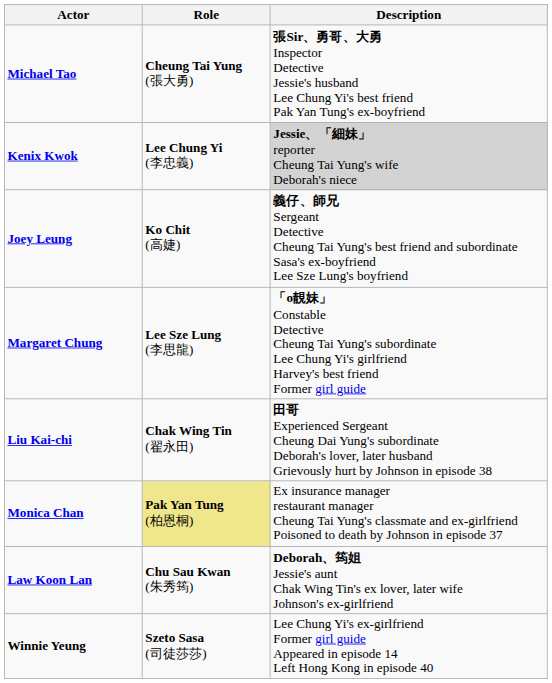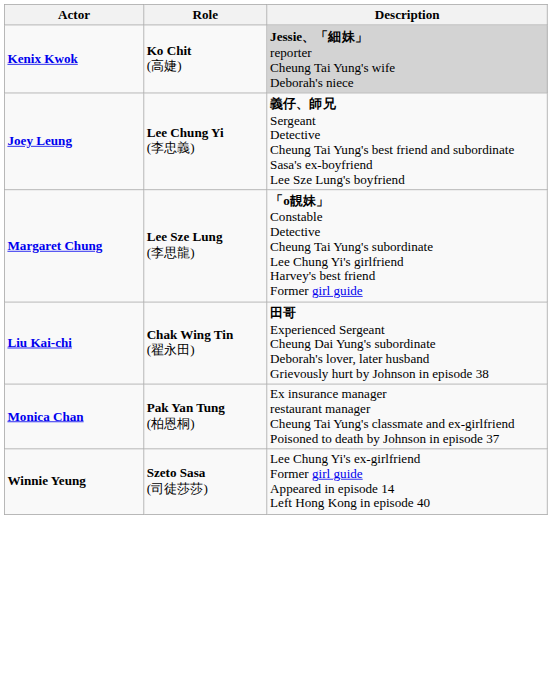- row: Michael Tao | Cheung Tai Yung (張大勇) | 張Sir、勇哥、大勇 Inspector Detective Jessie's husband Lee Chung Yi's best friend Pak Yan Tung's ex-boyfriend
Kenix Kwok | Role: Lee Chung Yi (李忠義) -> Ko Chit (高婕)
Joey Leung | Role: Ko Chit (高婕) -> Lee Chung Yi (李忠義)
Monica Chan | Role: khaki background -> no background
- row: Law Koon Lan | Chu Sau Kwan (朱秀筠) | Deborah、筠姐 Jessie's aunt Chak Wing Tin's ex lover, later wife Johnson's ex-girlfriend
